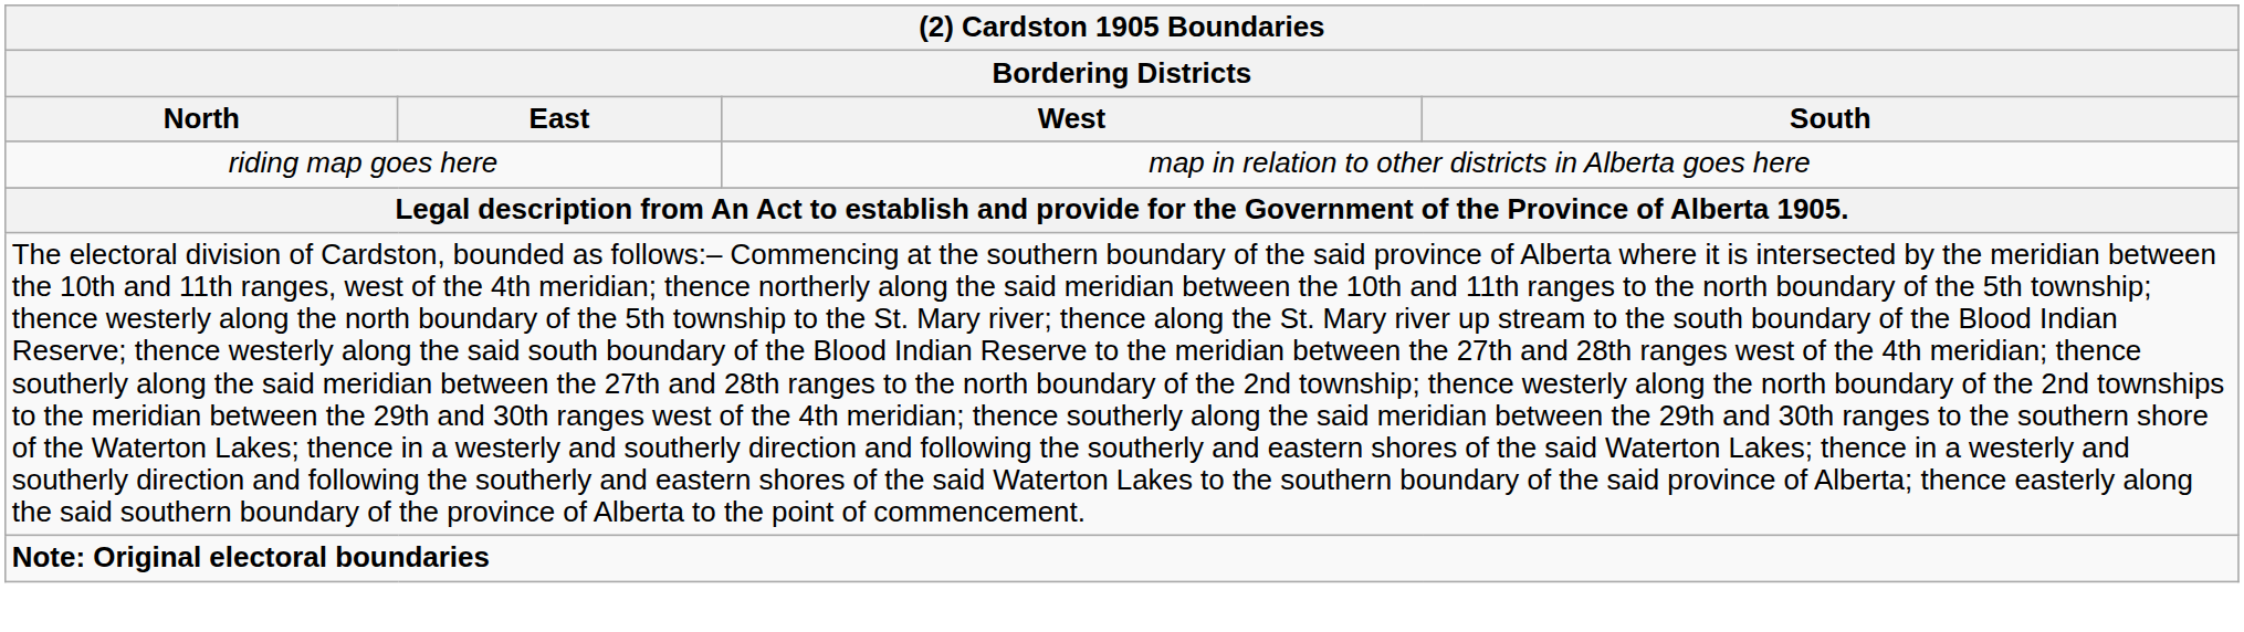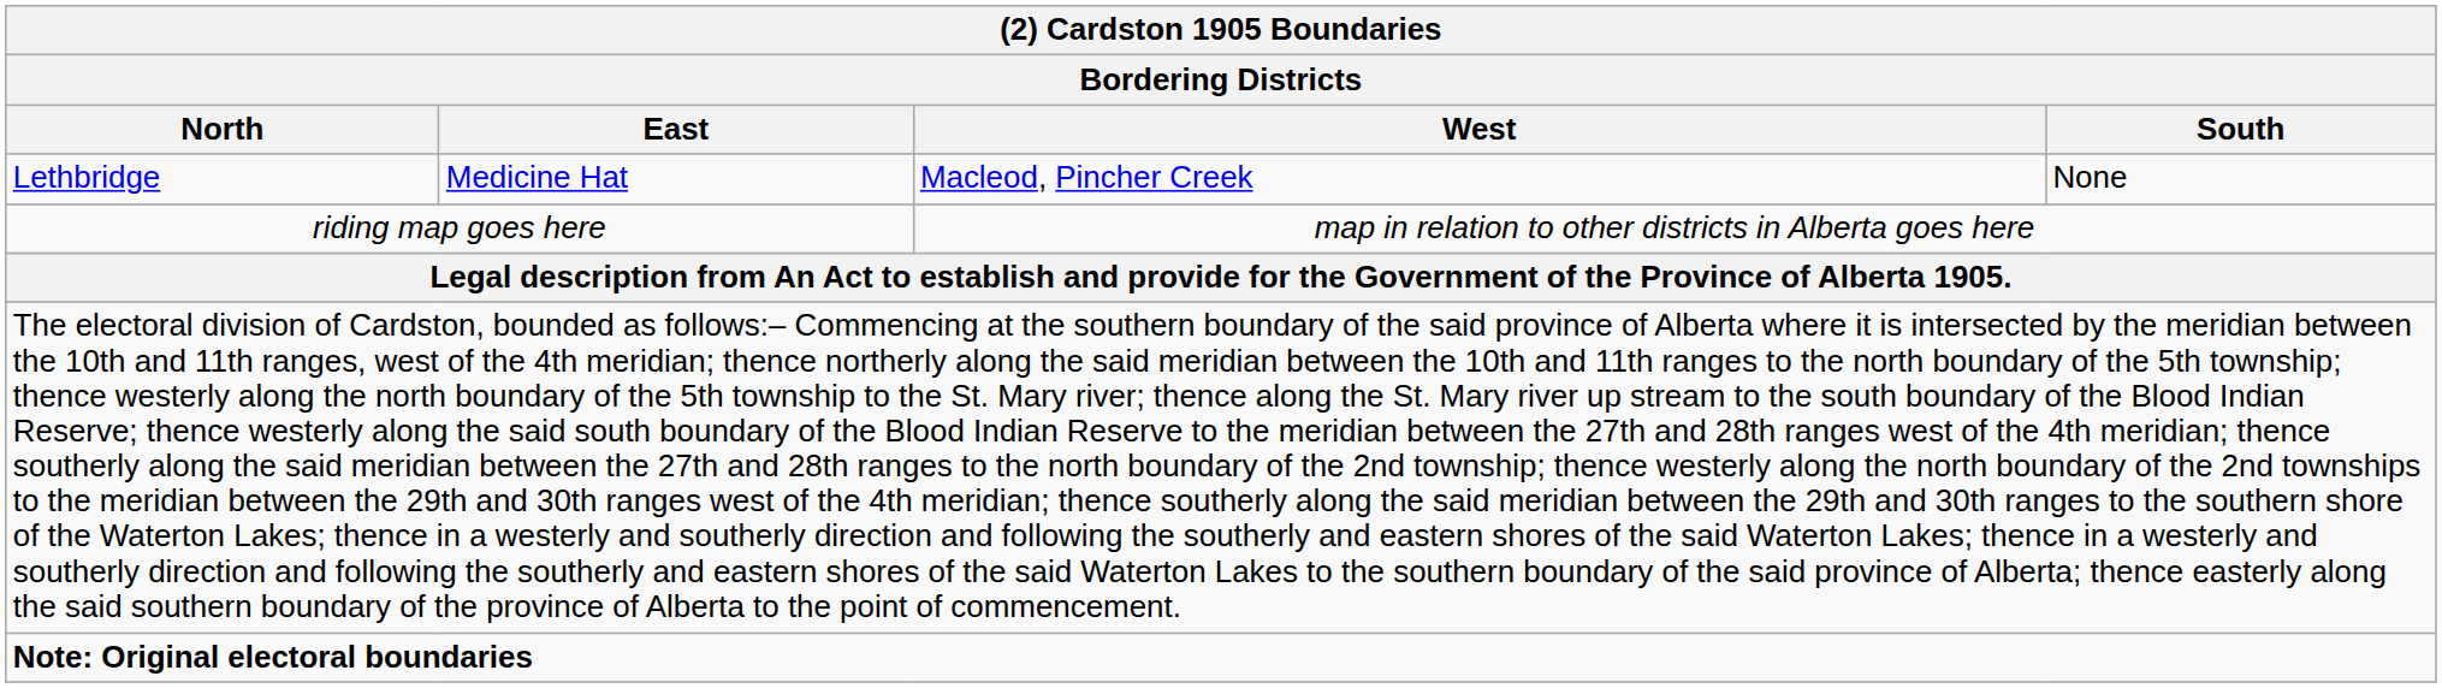+ row: Lethbridge | Medicine Hat | Macleod, Pincher Creek | None
